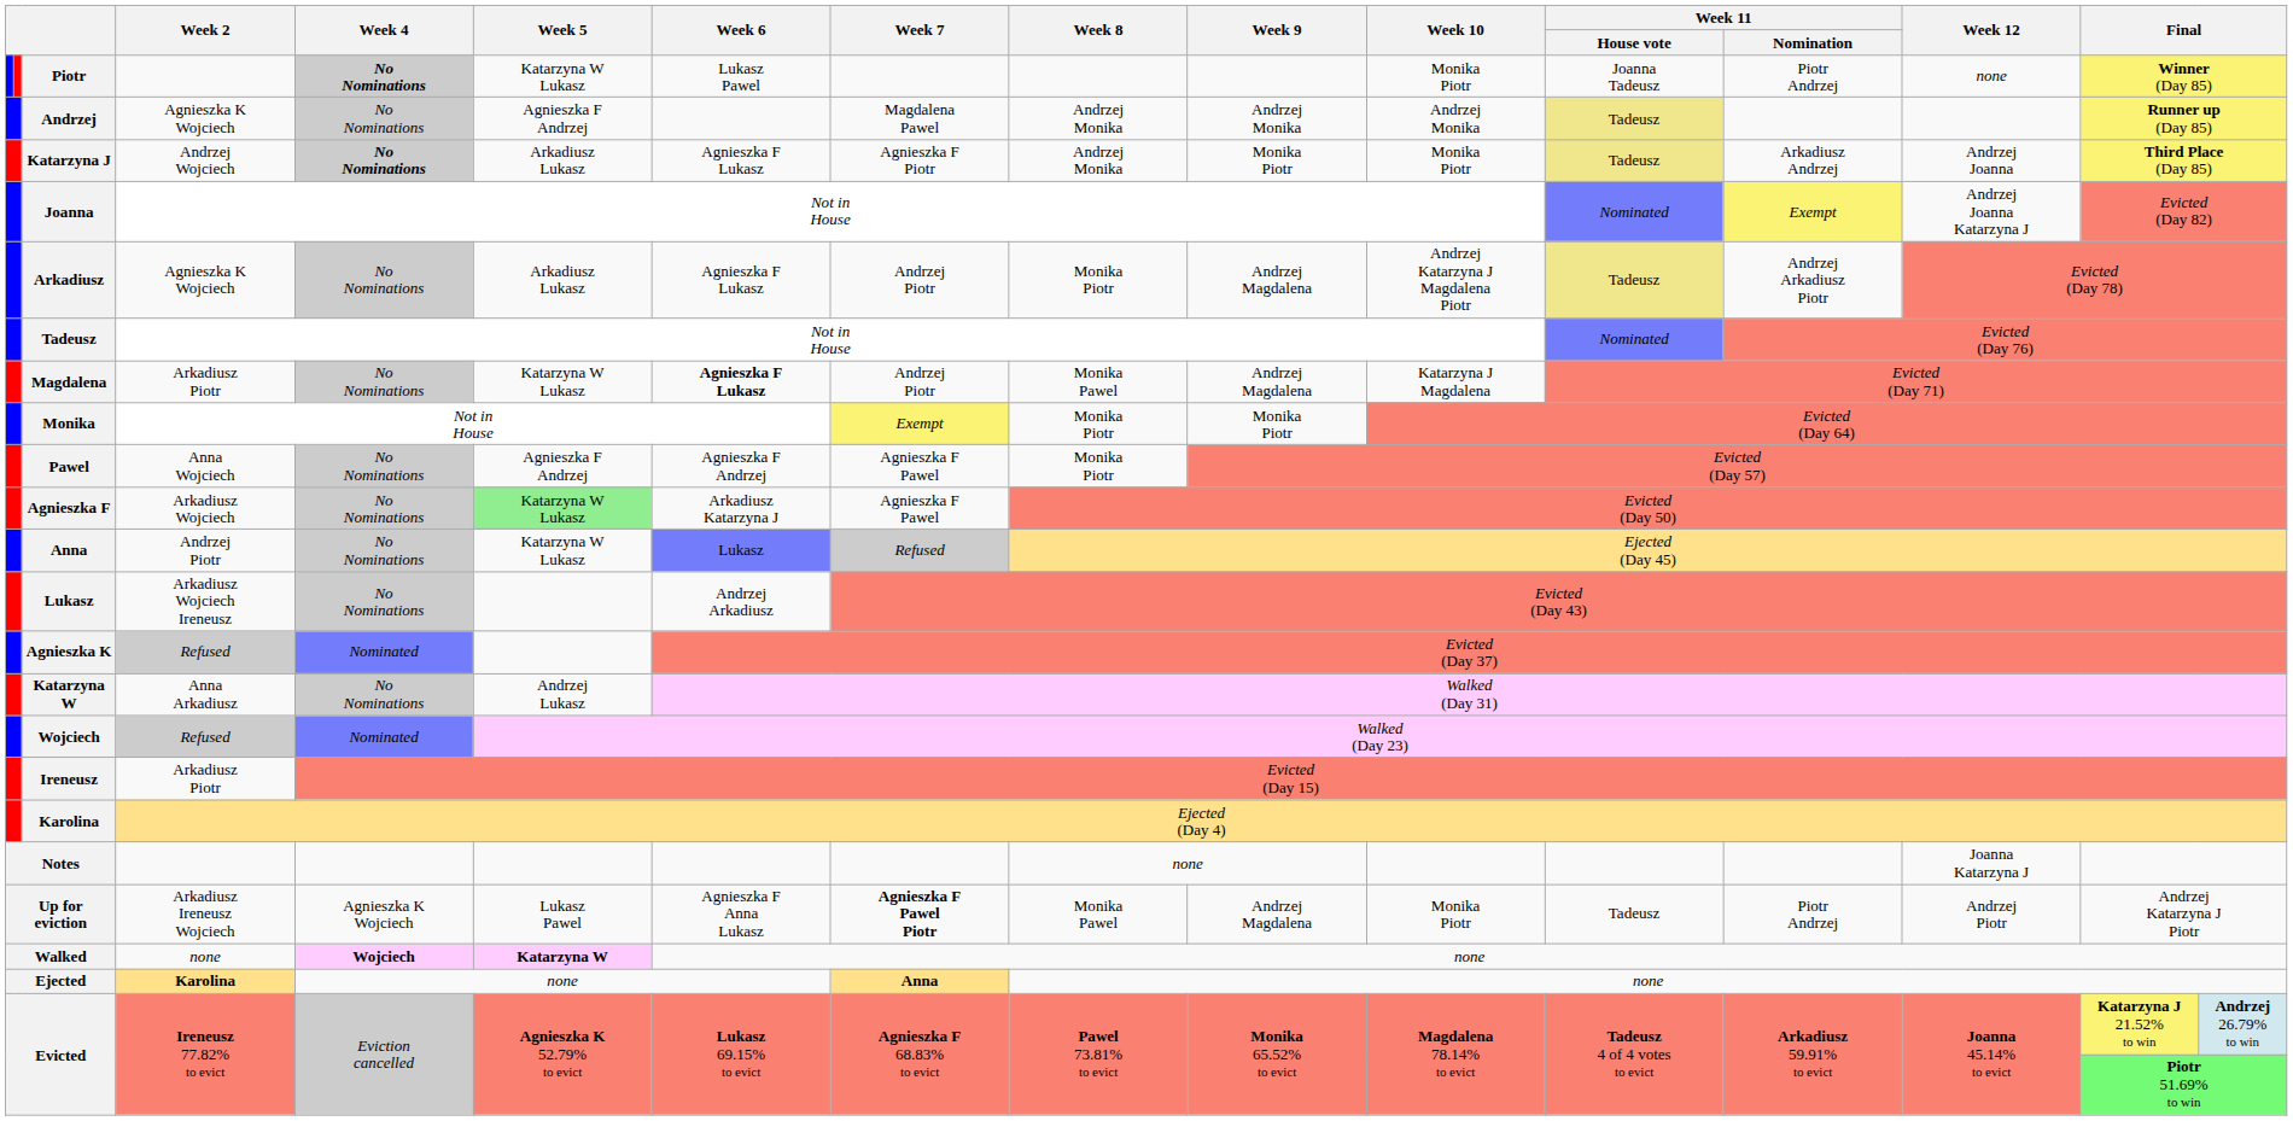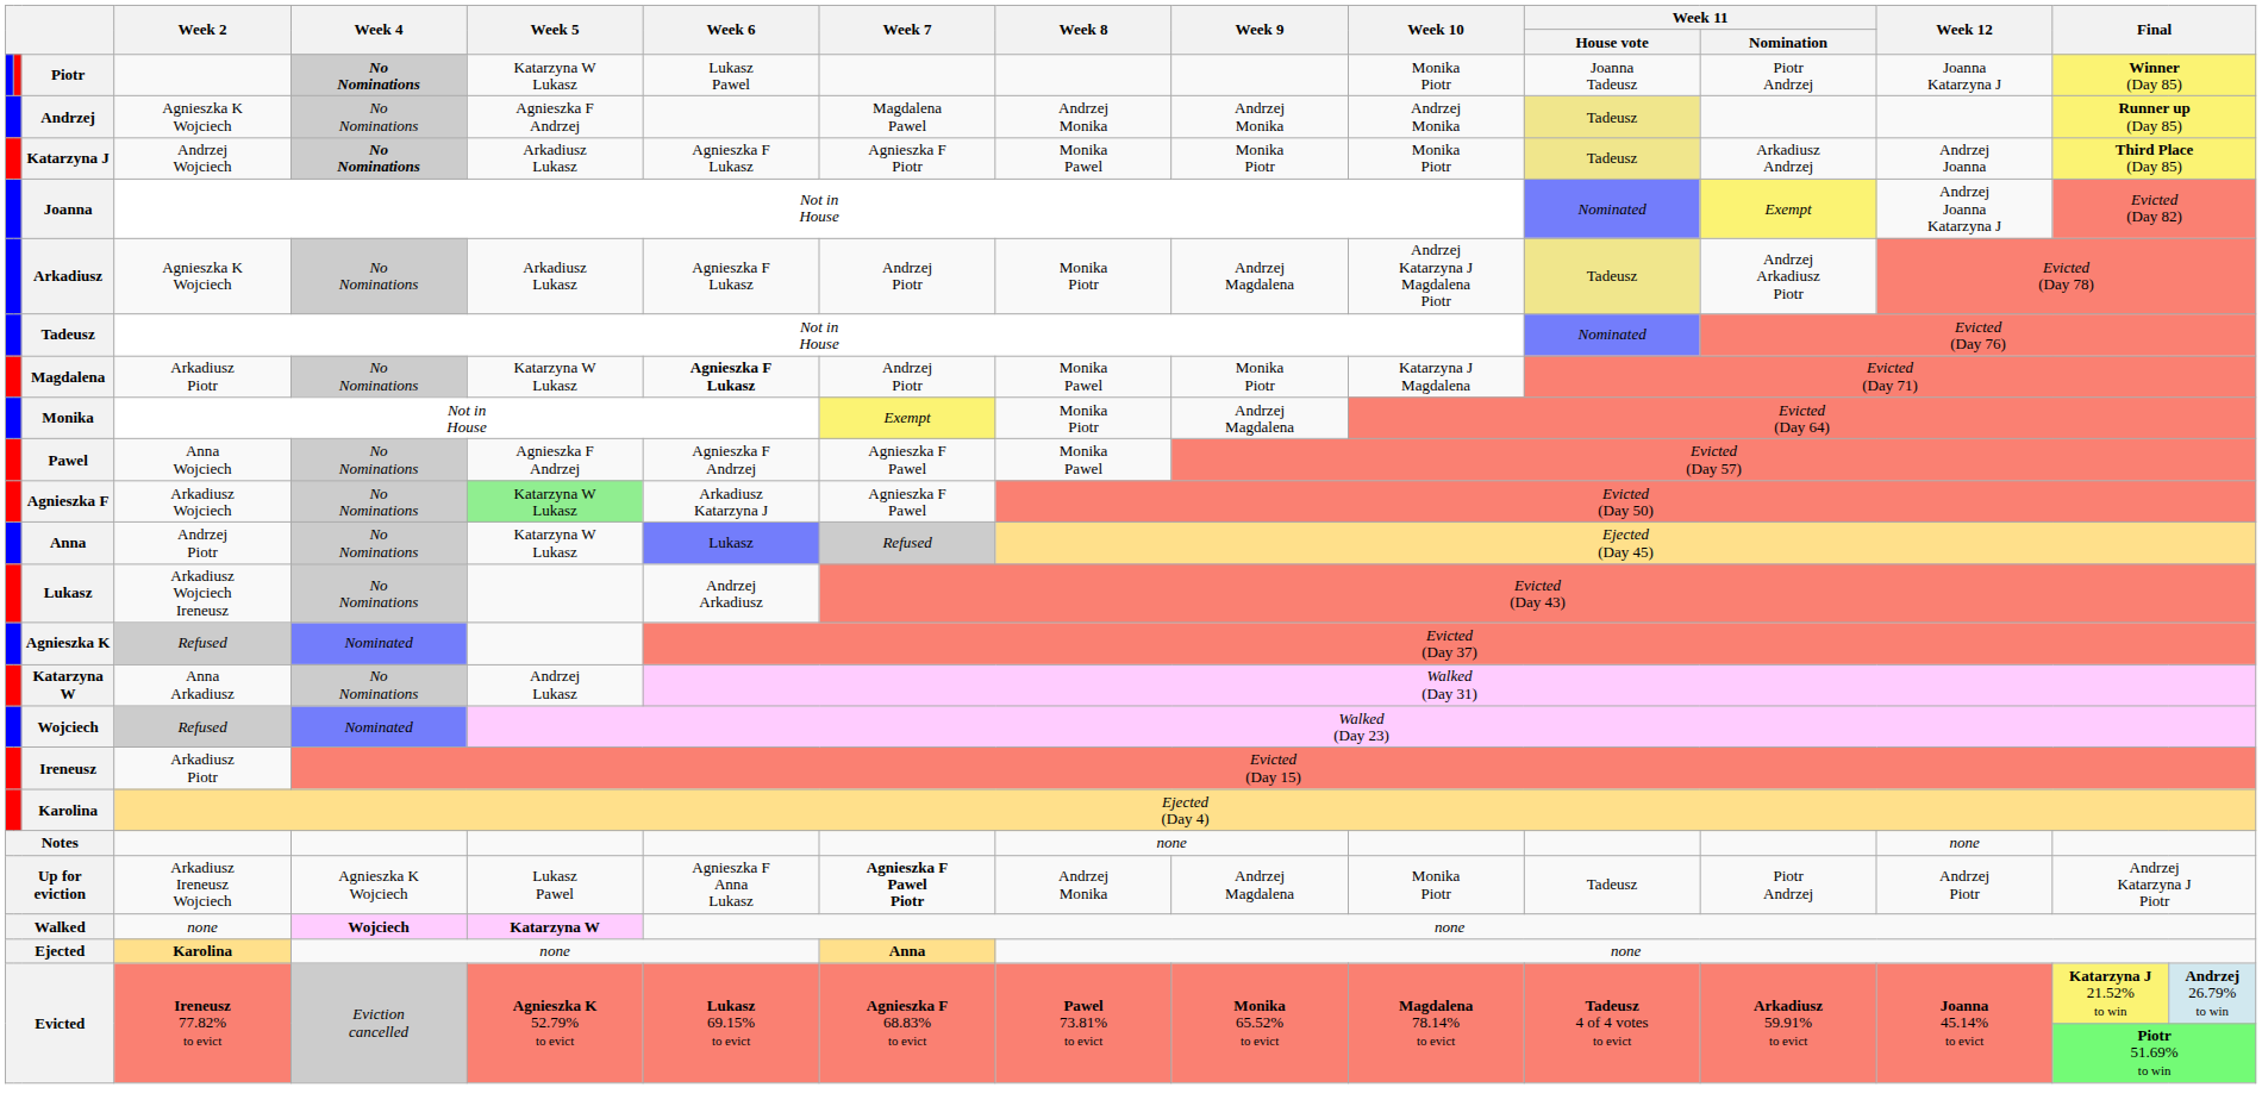Piotr | Week 12: none -> Joanna Katarzyna J
Katarzyna J | Week 8: Andrzej Monika -> Monika Pawel
Magdalena | Week 9: Andrzej Magdalena -> Monika Piotr
Monika | Week 9: Monika Piotr -> Andrzej Magdalena
Pawel | Week 8: Monika Piotr -> Monika Pawel
Notes | Week 12: Joanna Katarzyna J -> none
Up for eviction | Week 8: Monika Pawel -> Andrzej Monika
